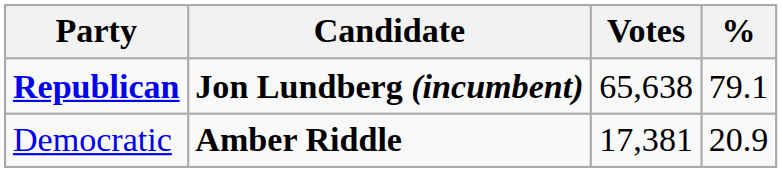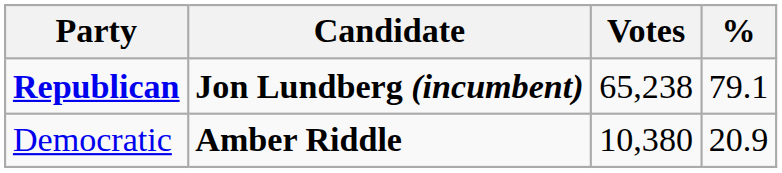Republican | Votes: 65,638 -> 65,238
Democratic | Votes: 17,381 -> 10,380
